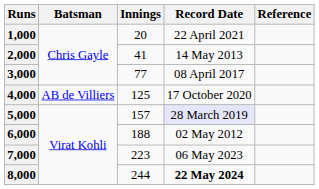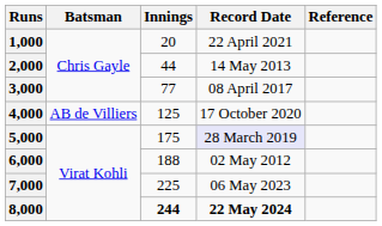2,000 | Innings: 41 -> 44
5,000 | Innings: 157 -> 175
7,000 | Innings: 223 -> 225
8,000 | Innings: normal -> bold
